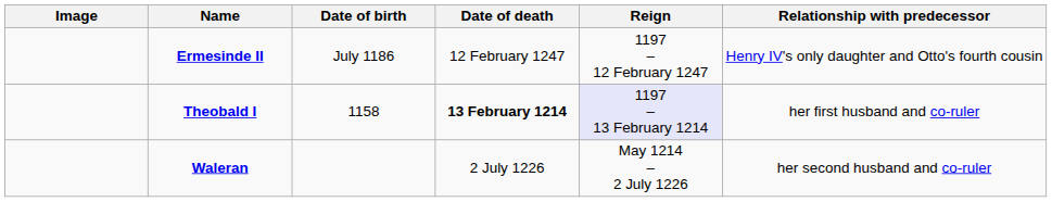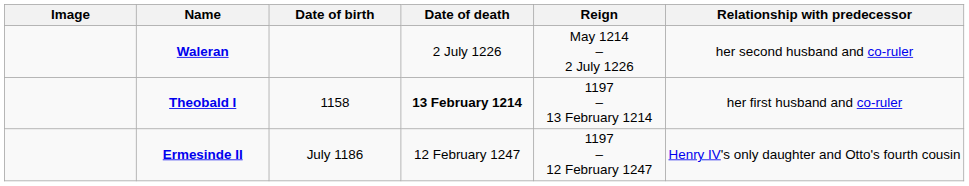rows swapped: Ermesinde II <-> Waleran
Theobald I | Reign: lavender background -> no background
